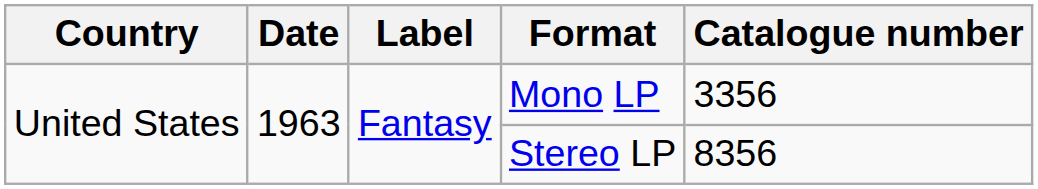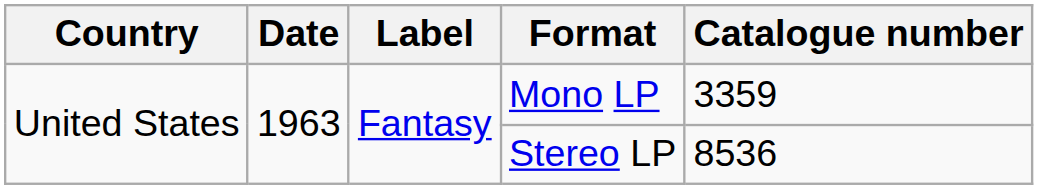Mono LP | Catalogue number: 3356 -> 3359
Stereo LP | Catalogue number: 8356 -> 8536
